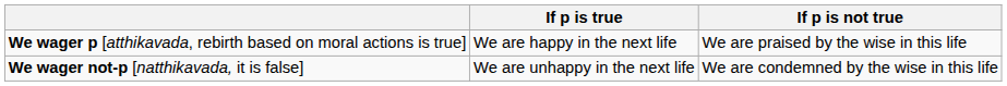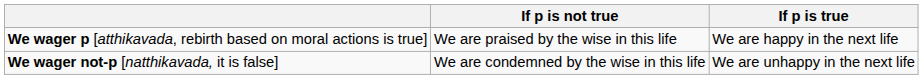columns swapped: If p is true <-> If p is not true
